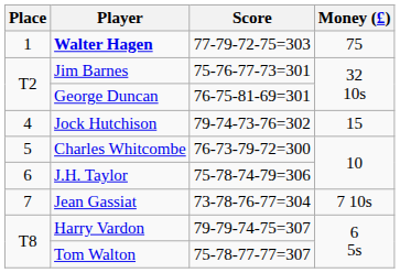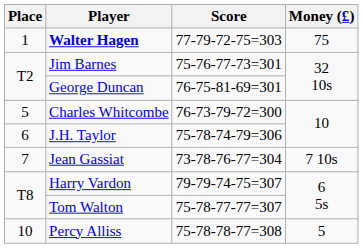- row: 4 | Jock Hutchison | 79-74-73-76=302 | 15
+ row: 10 | Percy Alliss | 75-78-78-77=308 | 5
